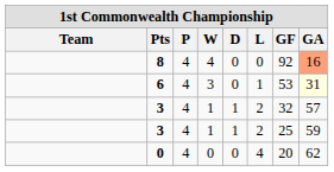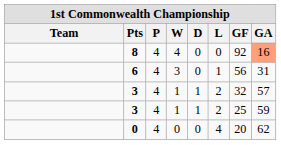6 | GF: 53 -> 56
6 | GA: lightyellow background -> no background
